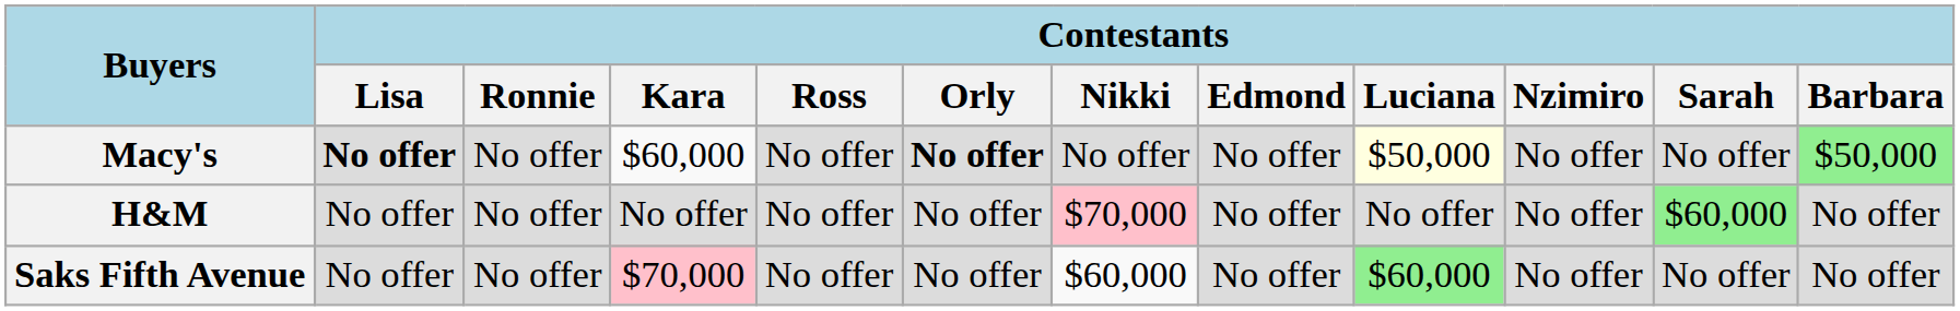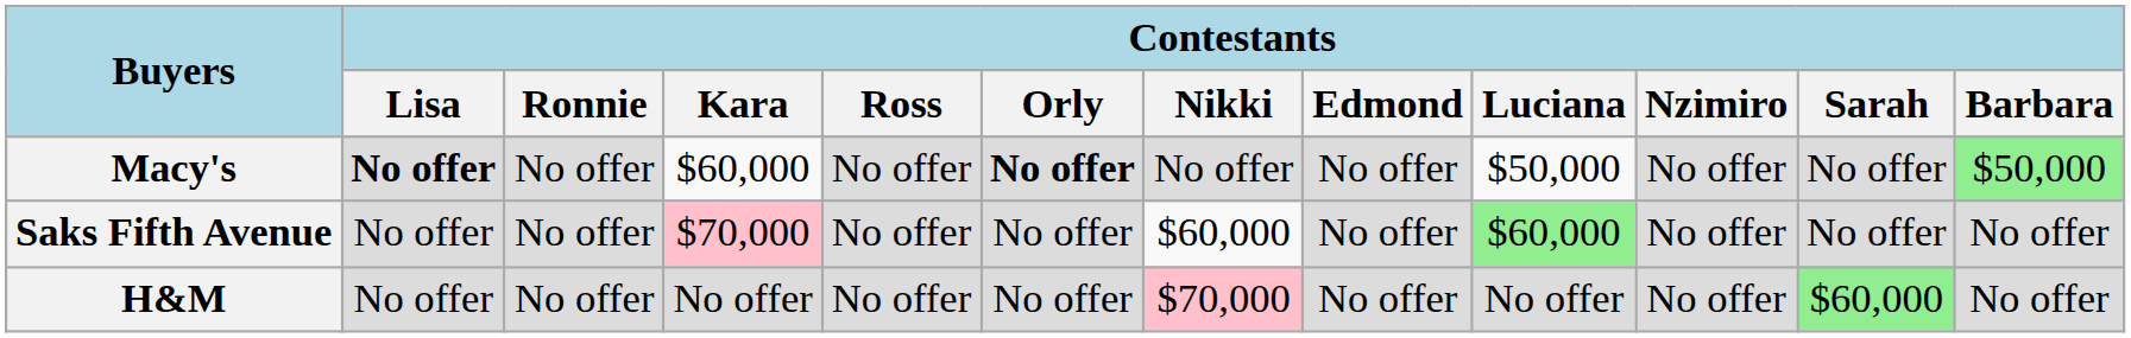Macy's | Contestants / Luciana: lightyellow background -> no background
rows swapped: Saks Fifth Avenue <-> H&M
